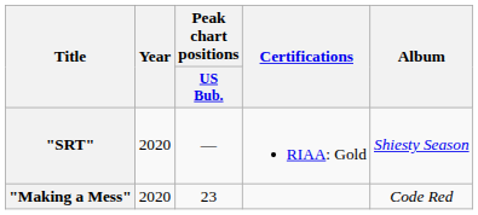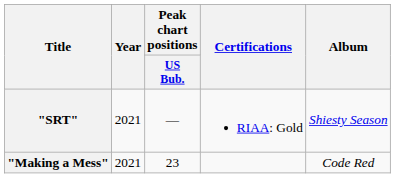"SRT" | Year: 2020 -> 2021
"Making a Mess" | Year: 2020 -> 2021
